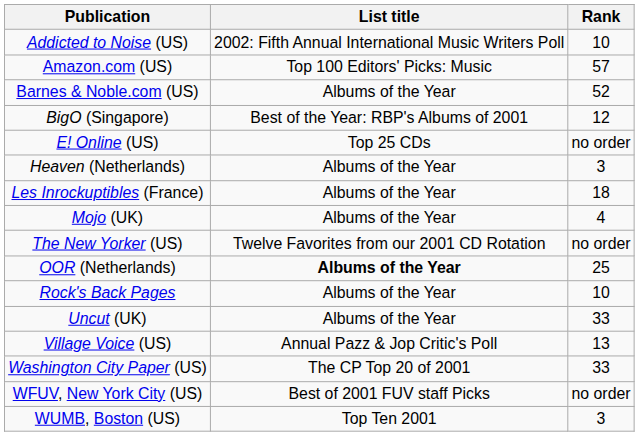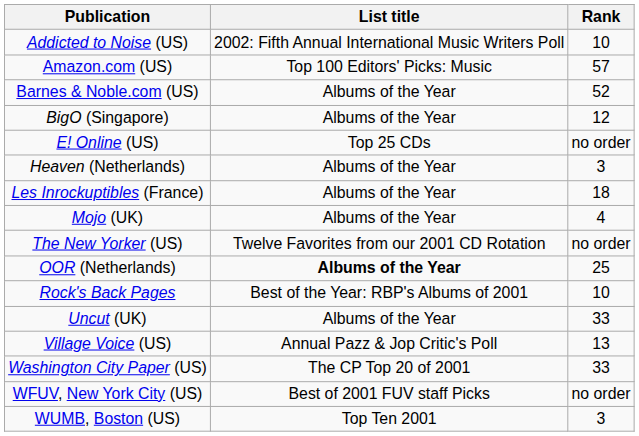BigO (Singapore) | List title: Best of the Year: RBP's Albums of 2001 -> Albums of the Year
Rock's Back Pages | List title: Albums of the Year -> Best of the Year: RBP's Albums of 2001
